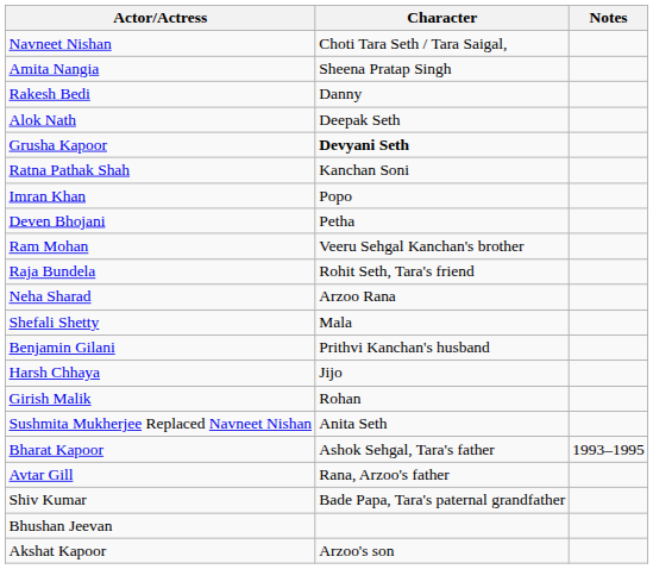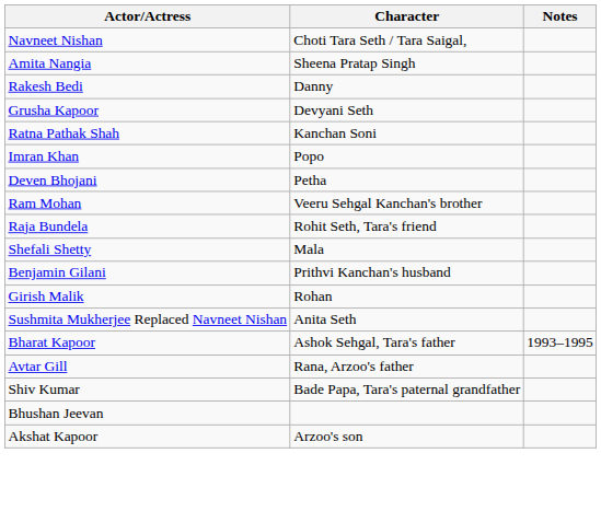- row: Alok Nath | Deepak Seth
Grusha Kapoor | Character: bold -> normal
- row: Neha Sharad | Arzoo Rana
- row: Harsh Chhaya | Jijo
